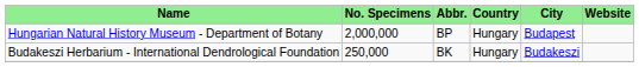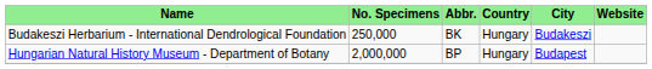rows swapped: Hungarian Natural History Museum - Department of Botany <-> Budakeszi Herbarium - International Dendrological Foundation
